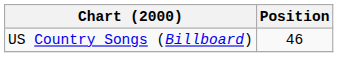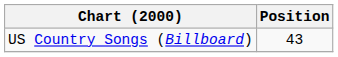US Country Songs (Billboard) | Position: 46 -> 43
